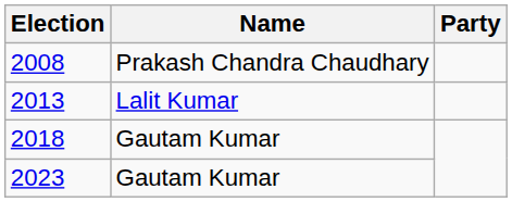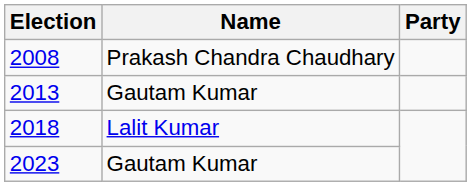2013 | Name: Lalit Kumar -> Gautam Kumar
2018 | Name: Gautam Kumar -> Lalit Kumar
